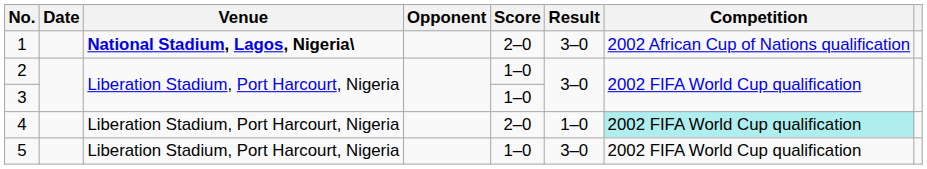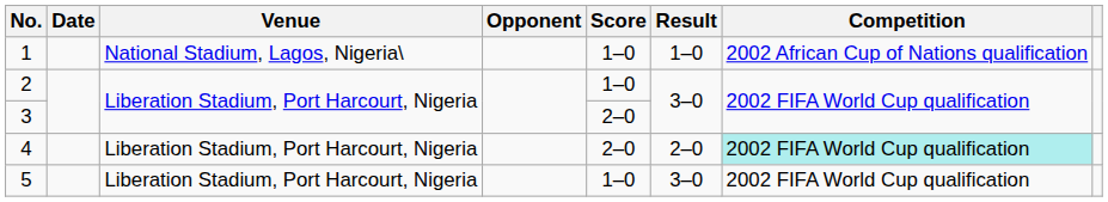1 | Venue: bold -> normal
1 | Score: 2–0 -> 1–0
1 | Result: 3–0 -> 1–0
3 | Score: 1–0 -> 2–0
4 | Result: 1–0 -> 2–0
